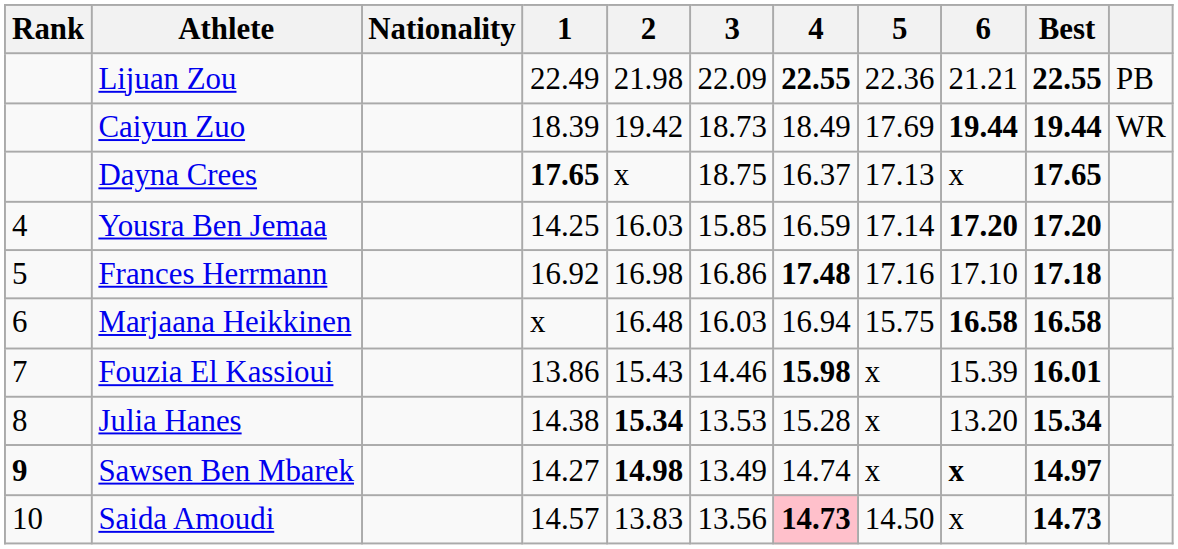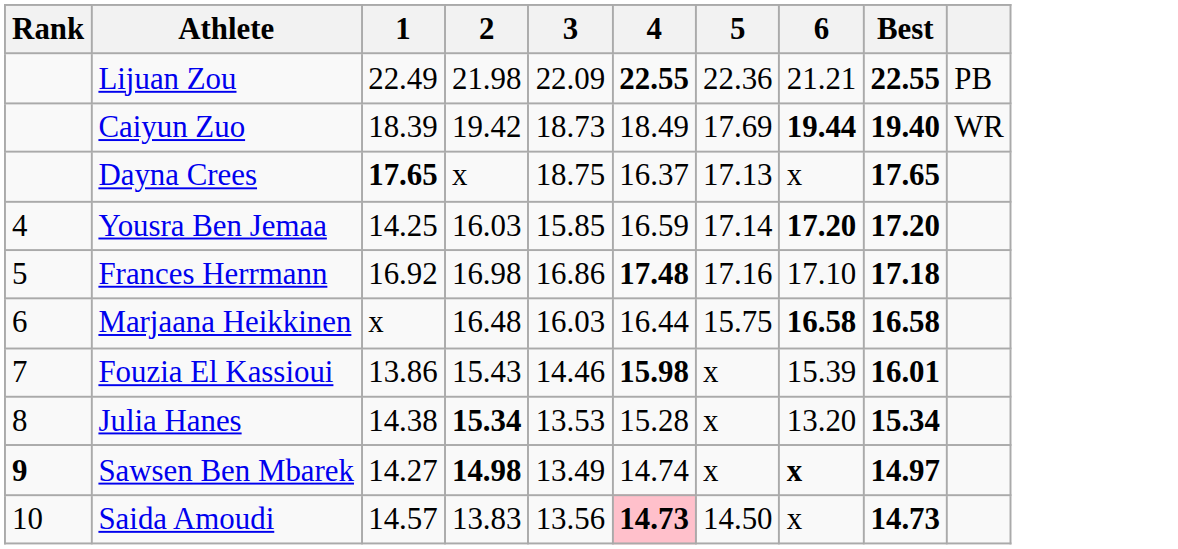- column: Nationality
Caiyun Zuo | Best: 19.44 -> 19.40
Marjaana Heikkinen | 4: 16.94 -> 16.44
